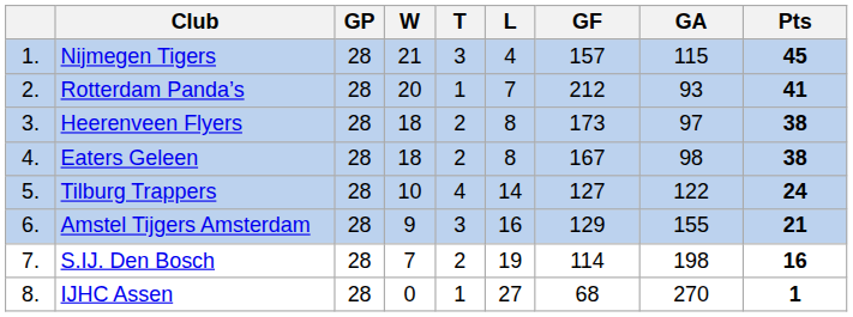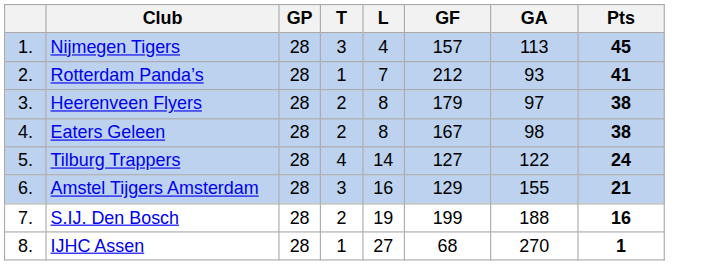- column: W | 21 | 20 | 18 | 18 | 10 | 9 | 7 | 0
Nijmegen Tigers | GA: 115 -> 113
Heerenveen Flyers | GF: 173 -> 179
S.IJ. Den Bosch | GF: 114 -> 199
S.IJ. Den Bosch | GA: 198 -> 188
